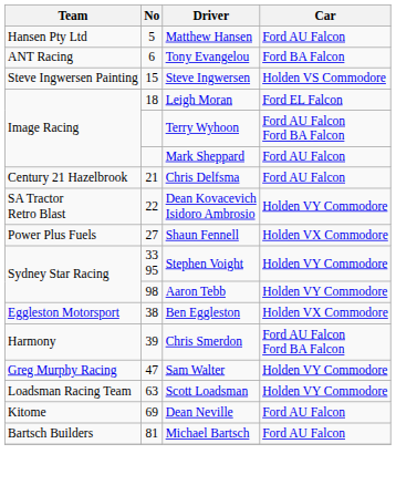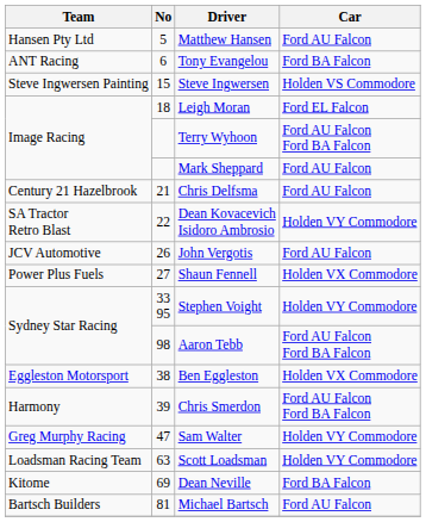+ row: JCV Automotive | 26 | John Vergotis | Ford AU Falcon
Aaron Tebb | Car: Holden VY Commodore -> Ford AU Falcon Ford BA Falcon
Dean Neville | Car: Ford AU Falcon -> Ford BA Falcon
